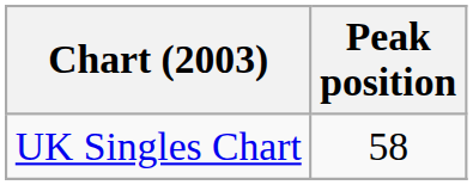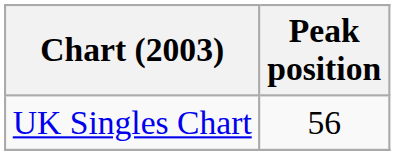UK Singles Chart | Peak position: 58 -> 56
